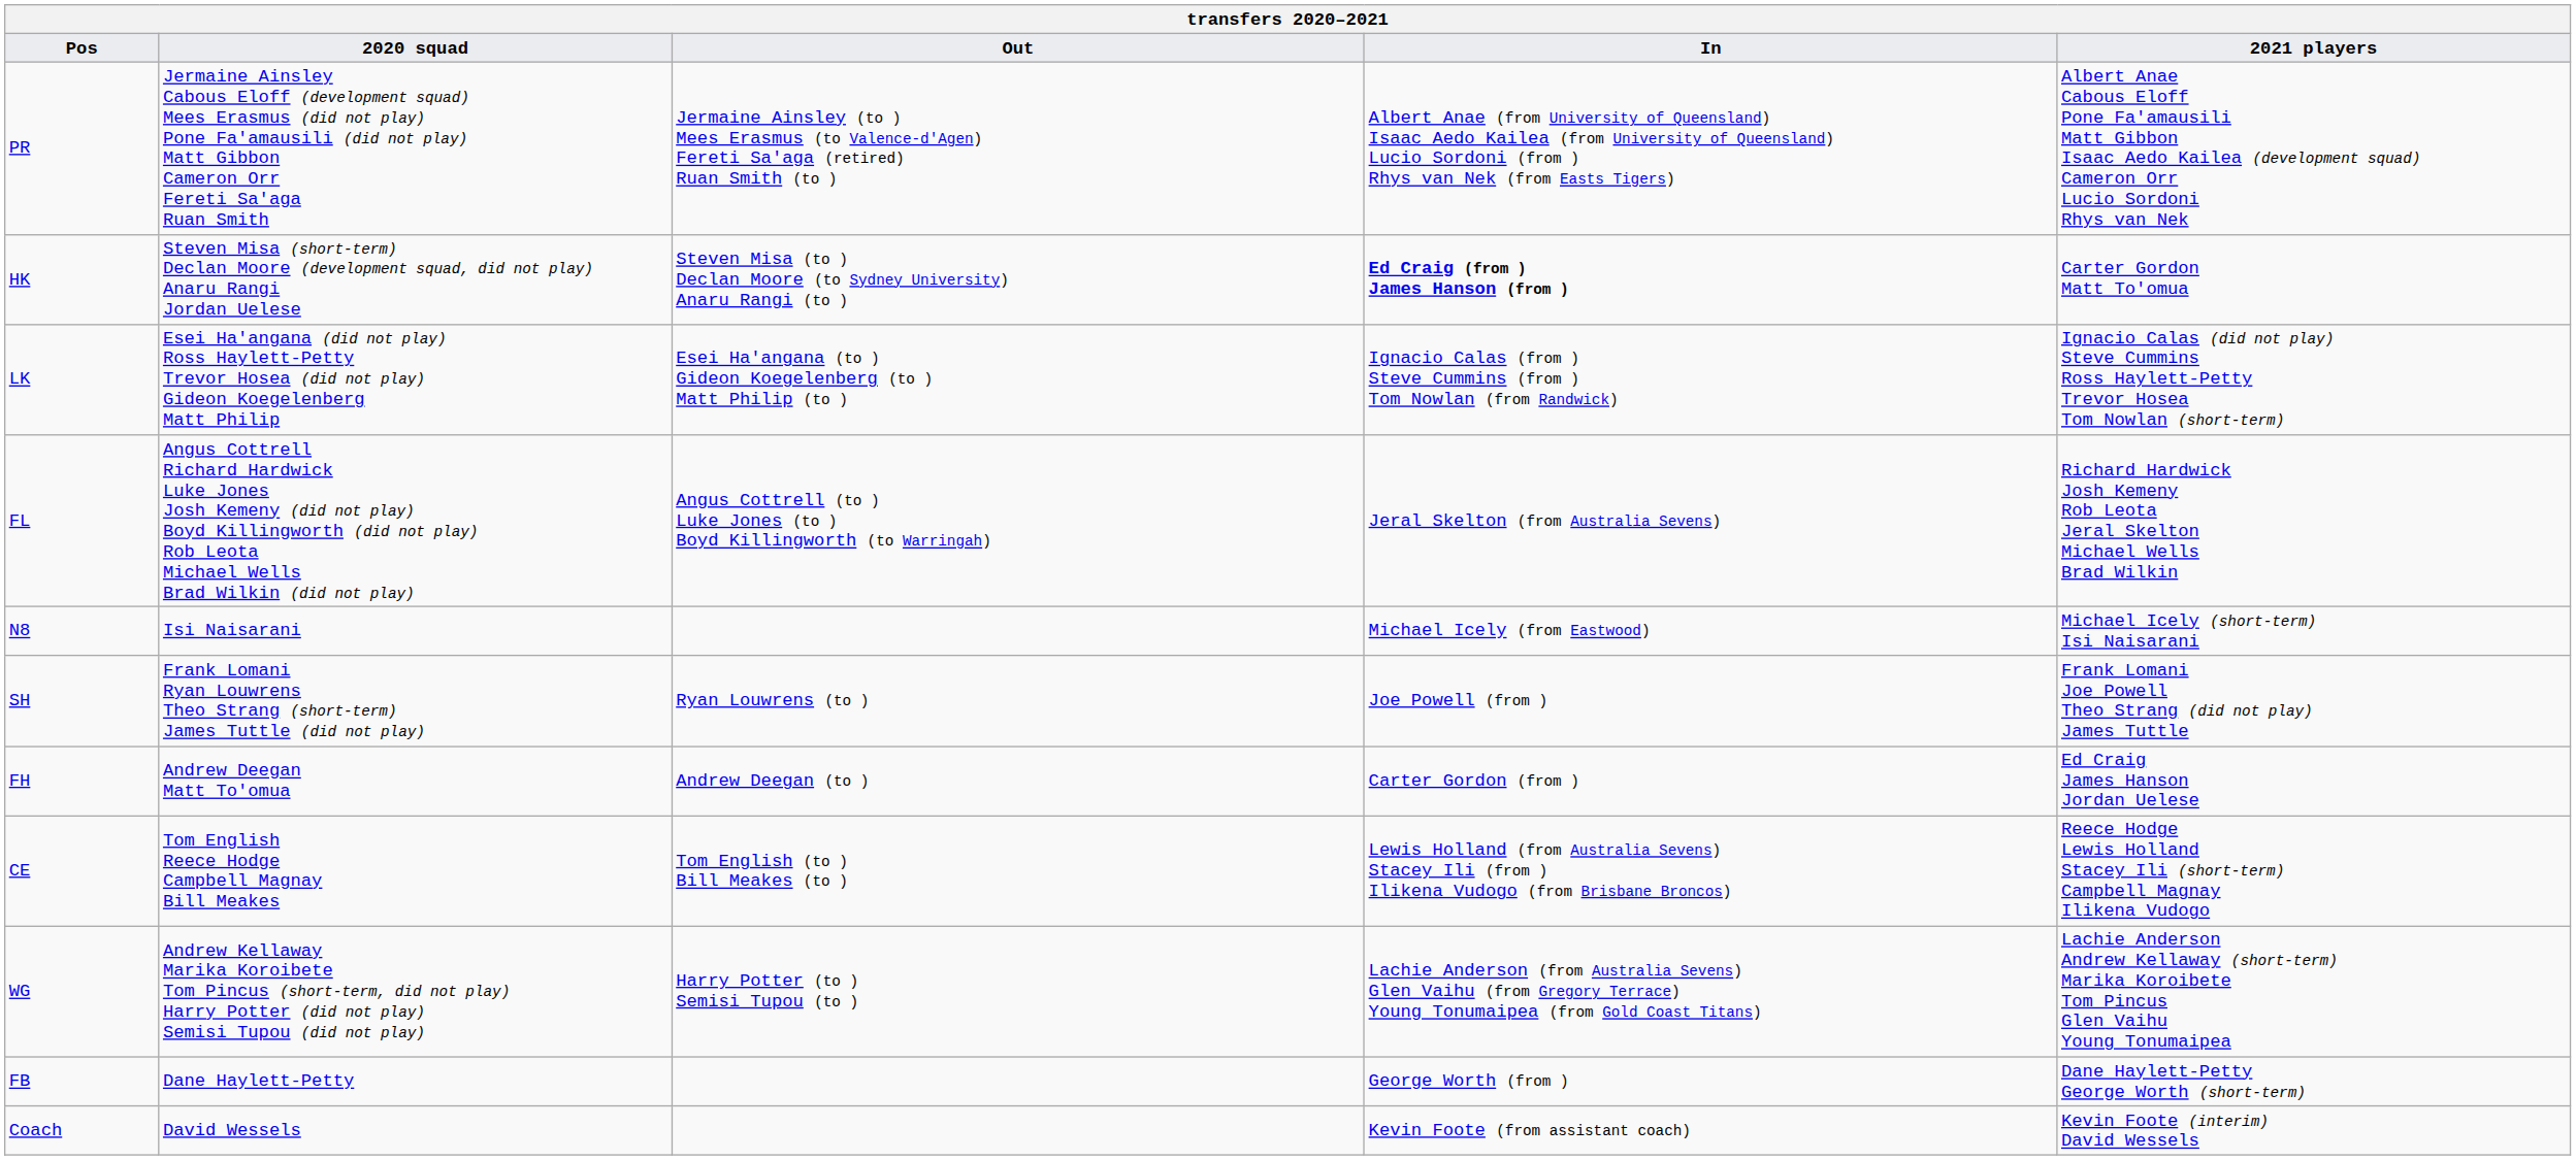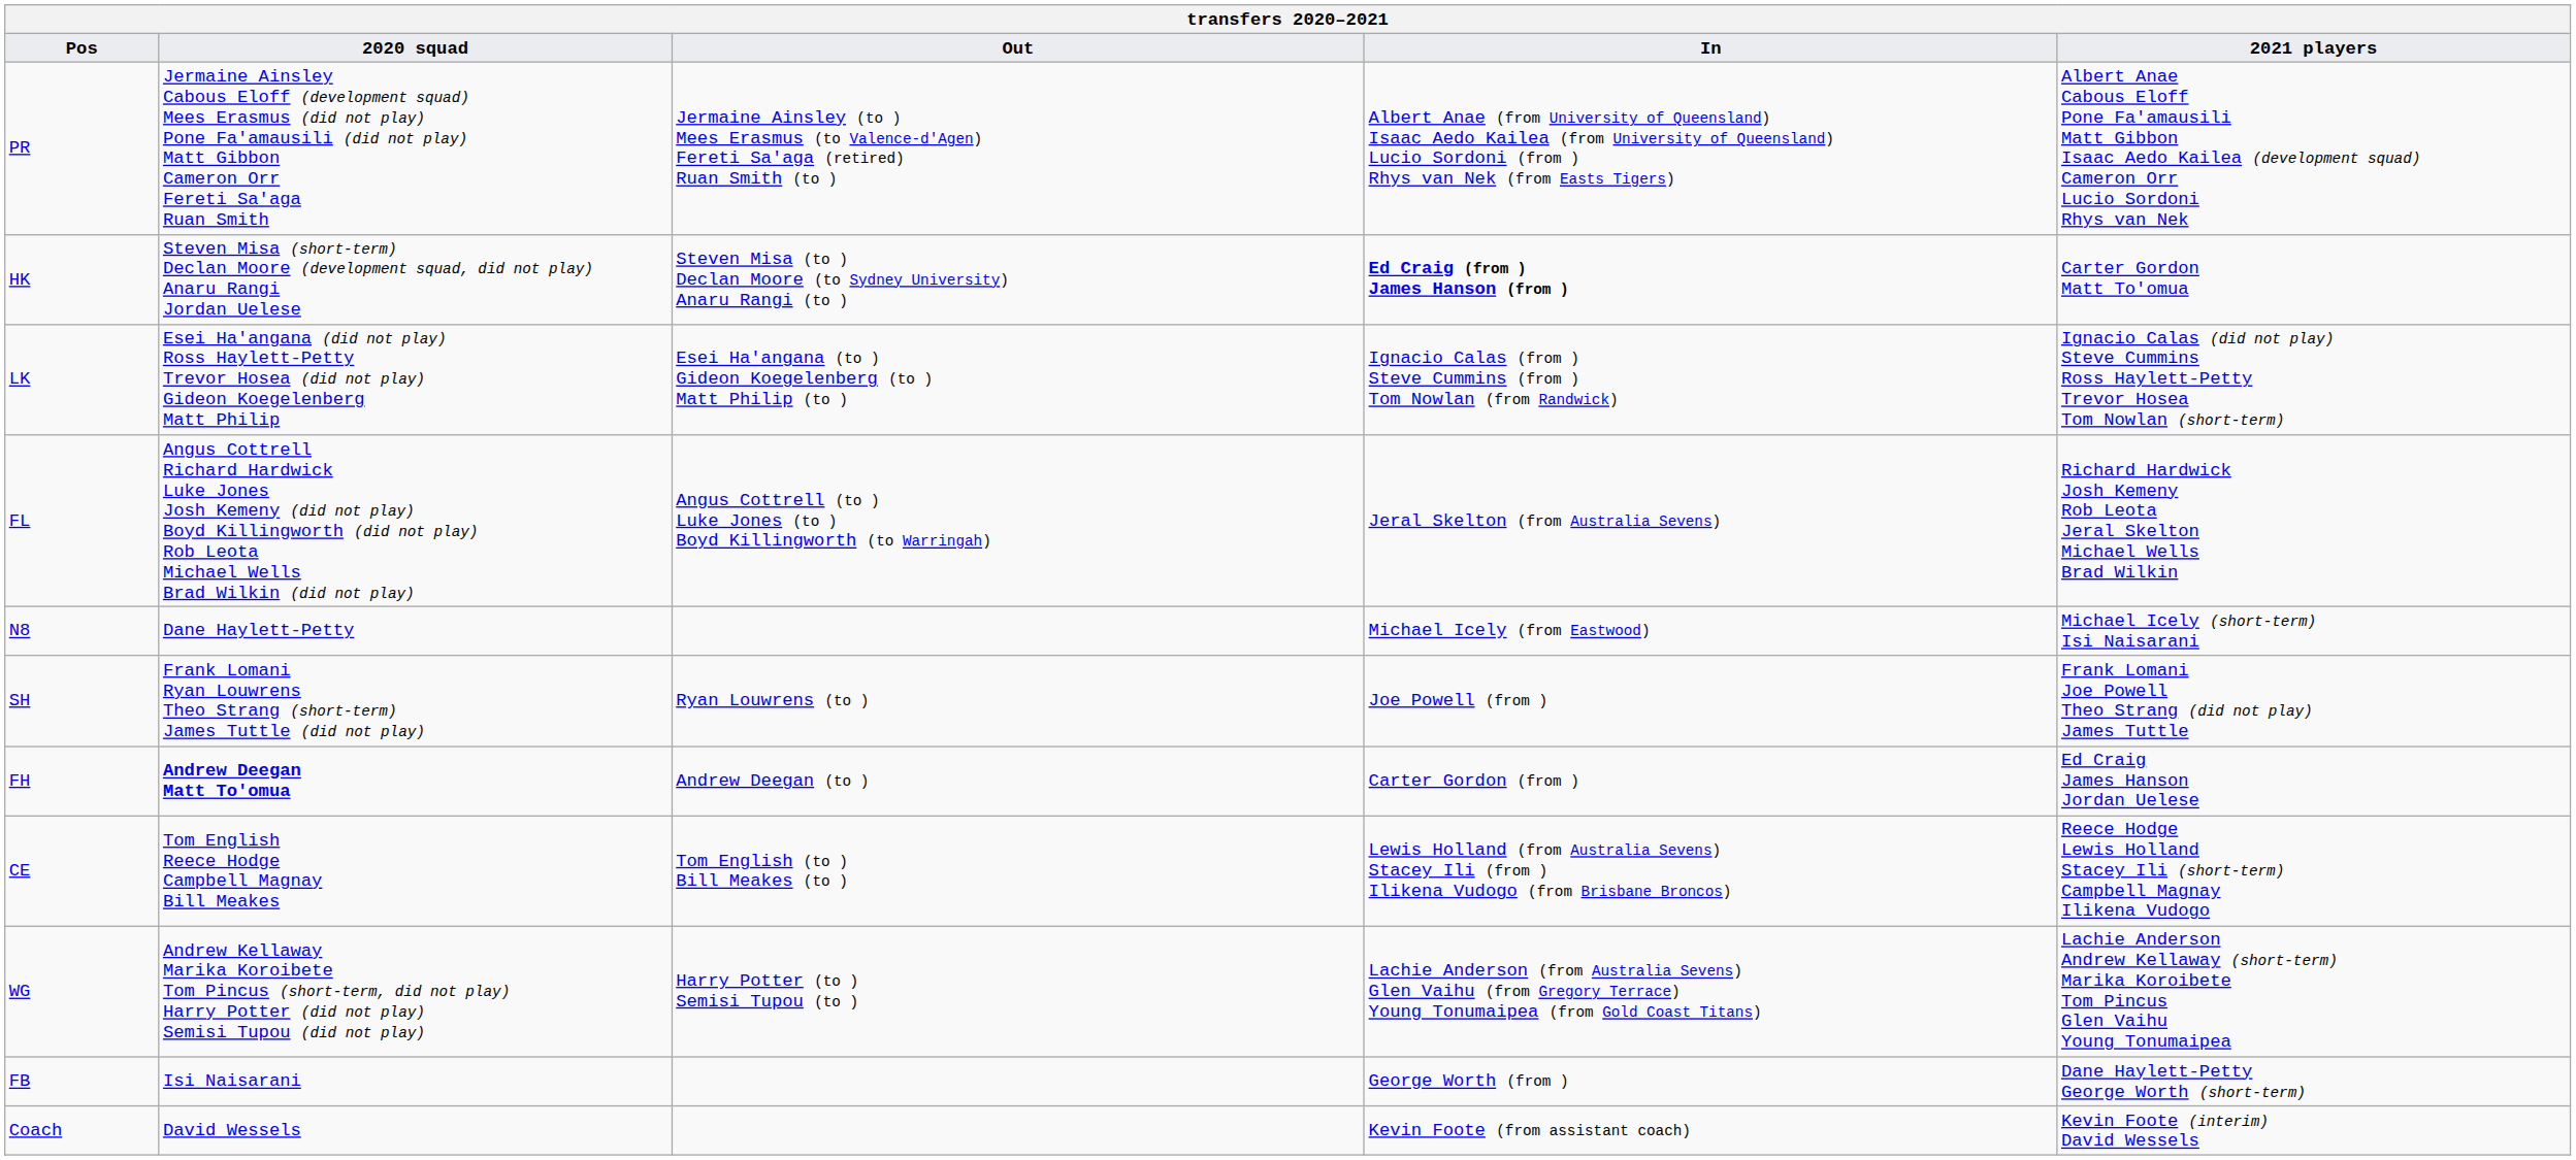N8 | 2020 squad: Isi Naisarani -> Dane Haylett-Petty
FH | 2020 squad: normal -> bold
FB | 2020 squad: Dane Haylett-Petty -> Isi Naisarani
